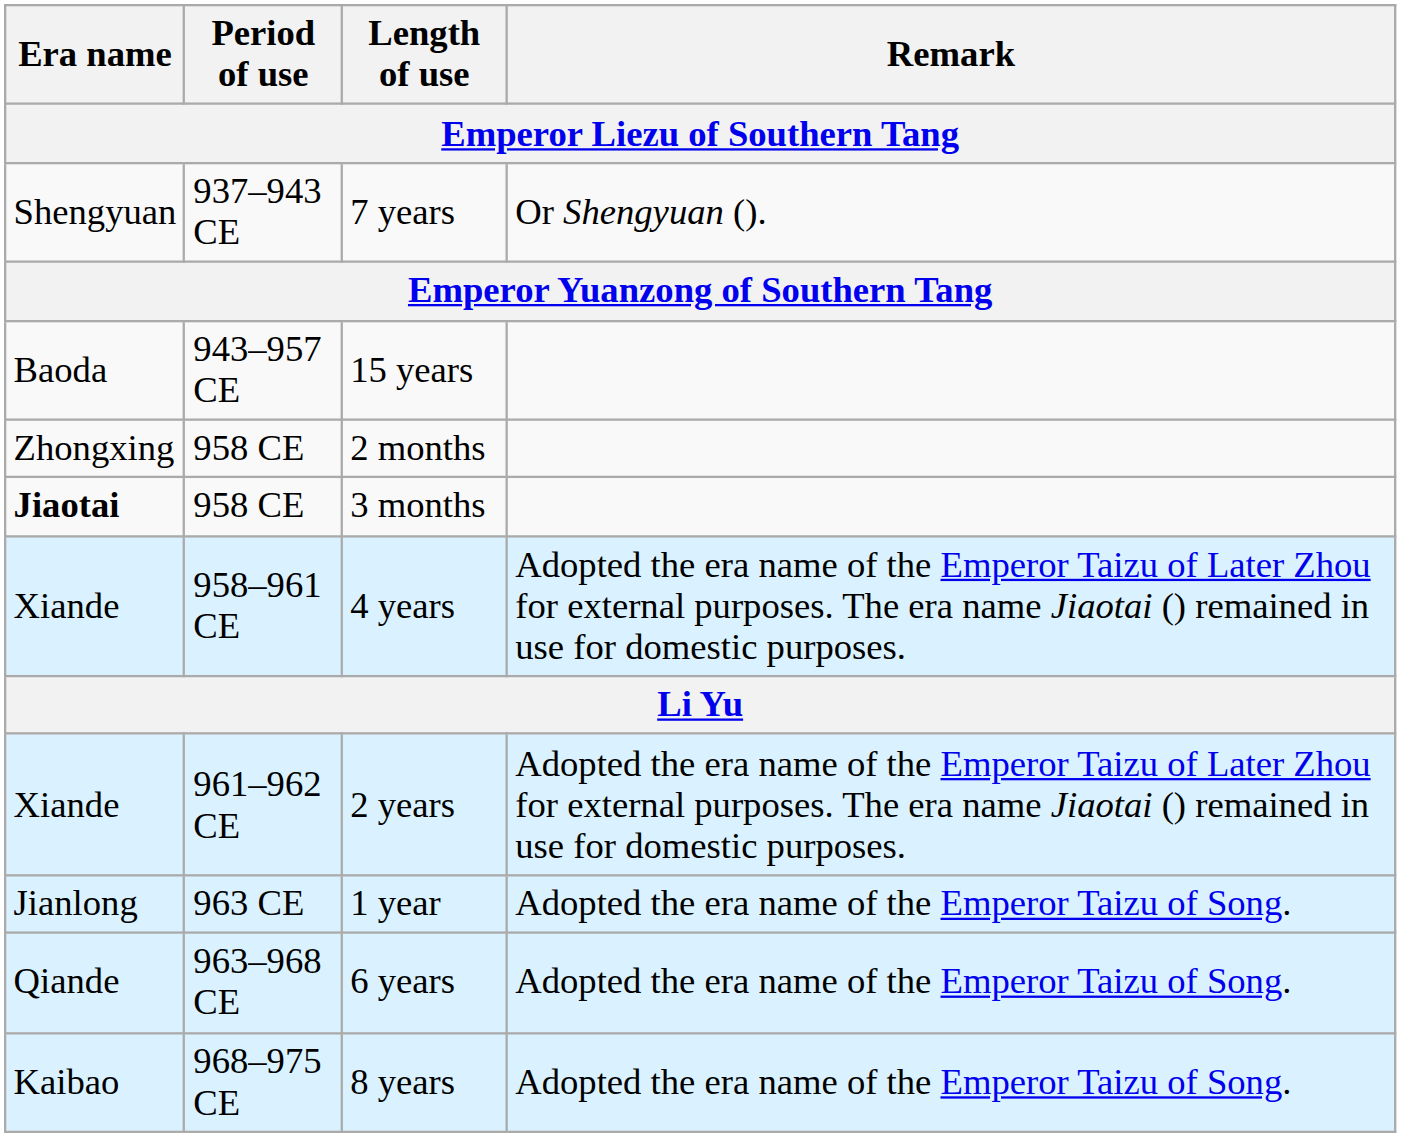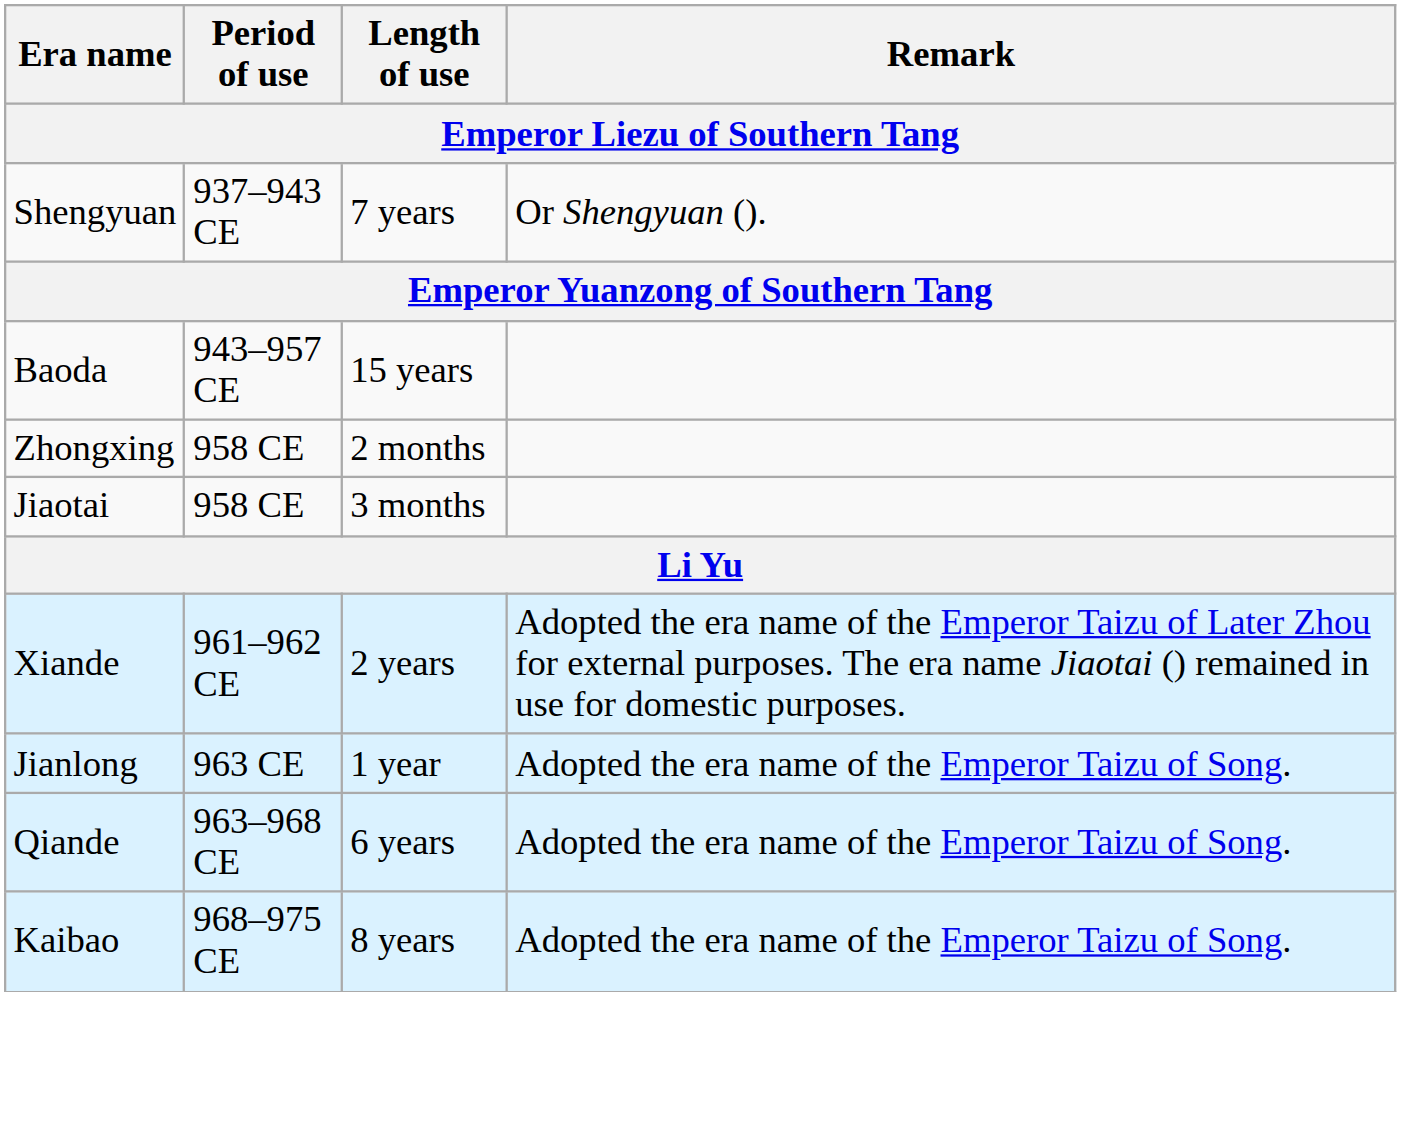3 months | Era name: bold -> normal
- row: Xiande | 958–961 CE | 4 years | Adopted the era name of the Emperor Taizu of Later Zhou for external purposes. The era name Jiaotai () remained in use for domestic purposes.
